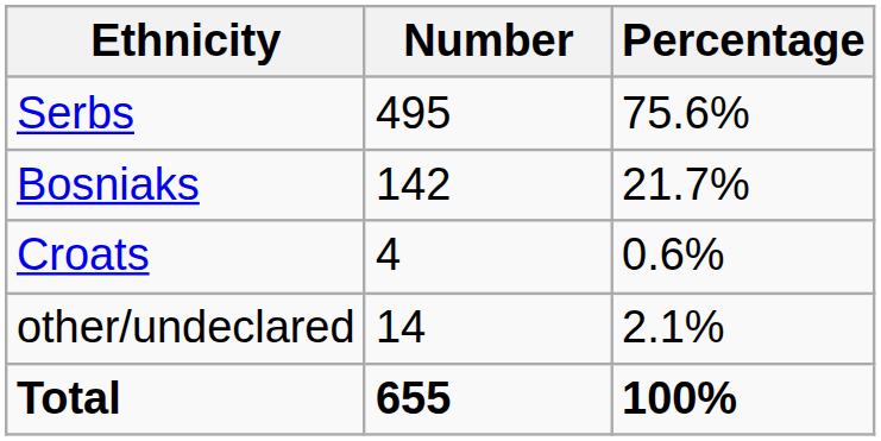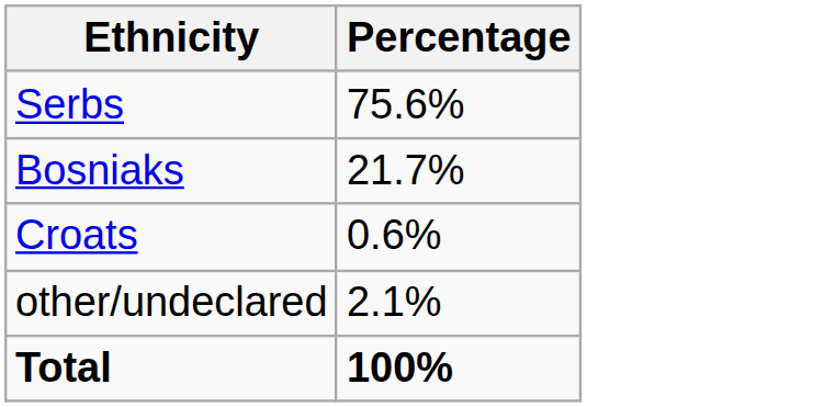- column: Number | 495 | 142 | 4 | 14 | 655
